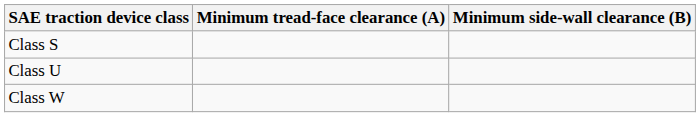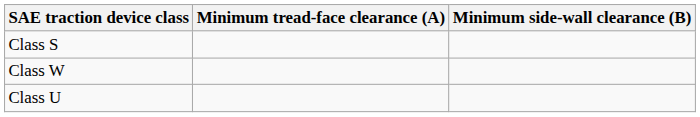rows swapped: Class U <-> Class W
